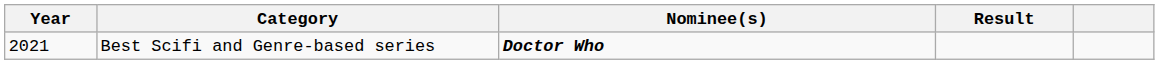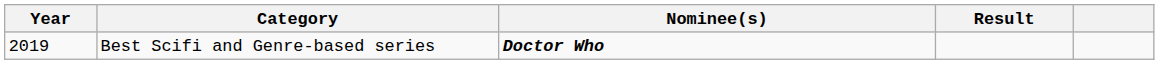Best Scifi and Genre-based series | Year: 2021 -> 2019
